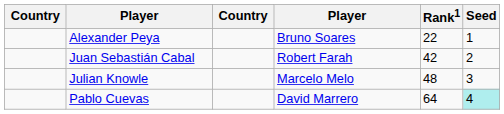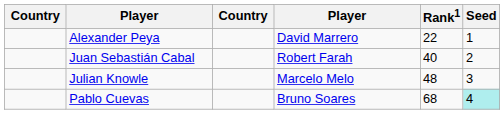Alexander Peya | column 4: Bruno Soares -> David Marrero
Juan Sebastián Cabal | Rank1: 42 -> 40
Pablo Cuevas | column 4: David Marrero -> Bruno Soares
Pablo Cuevas | Rank1: 64 -> 68
